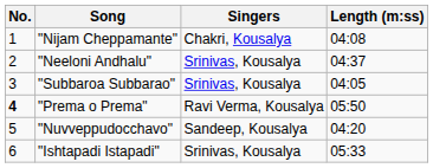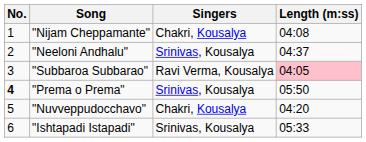"Subbaroa Subbarao" | Singers: Srinivas, Kousalya -> Ravi Verma, Kousalya
"Subbaroa Subbarao" | Length (m:ss): no background -> pink background
"Prema o Prema" | Singers: Ravi Verma, Kousalya -> Srinivas, Kousalya
"Nuvveppudocchavo" | Singers: Sandeep, Kousalya -> Chakri, Kousalya
